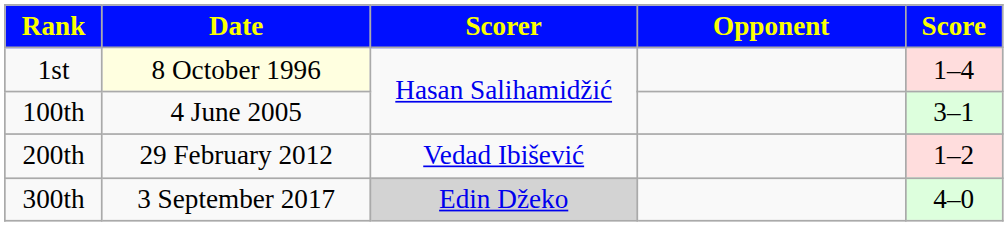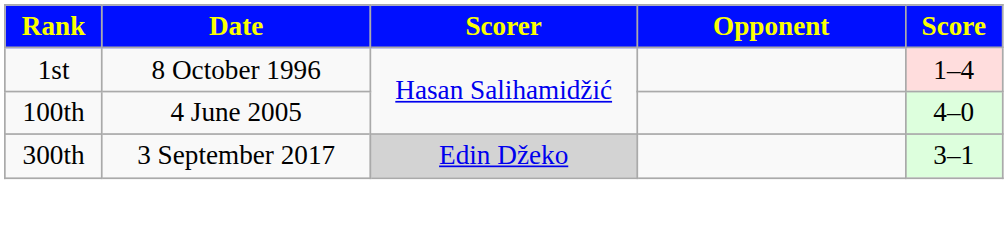1st | Date: lightyellow background -> no background
100th | Score: 3–1 -> 4–0
- row: 200th | 29 February 2012 | Vedad Ibišević | 1–2
300th | Score: 4–0 -> 3–1
